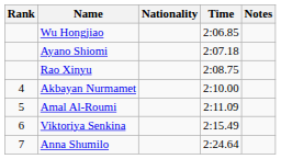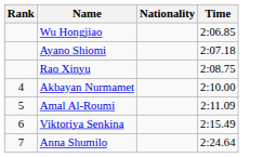- column: Notes
